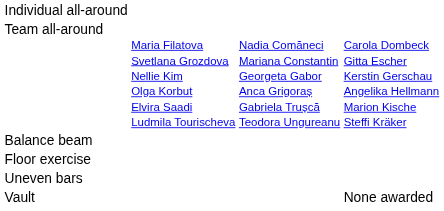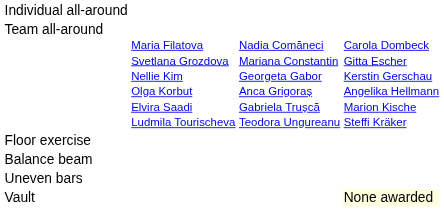rows swapped: Balance beam <-> Floor exercise
Vault | column 4: no background -> lightyellow background
